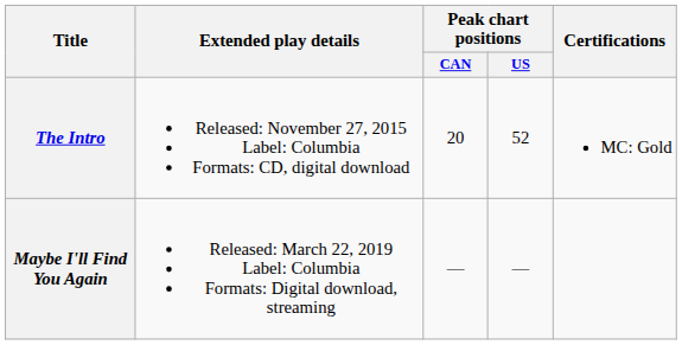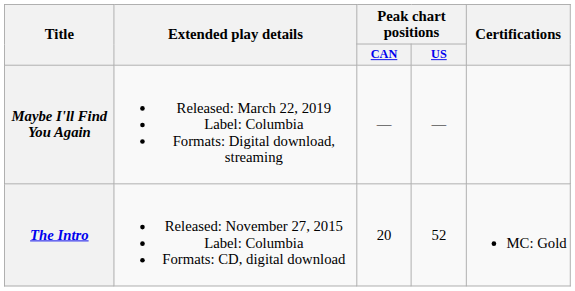rows swapped: The Intro <-> Maybe I'll Find You Again
